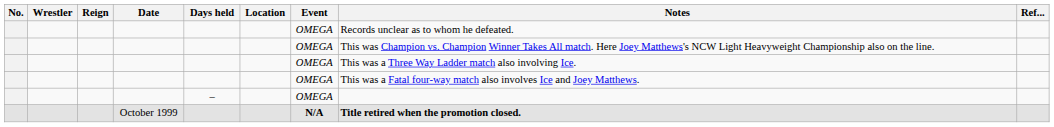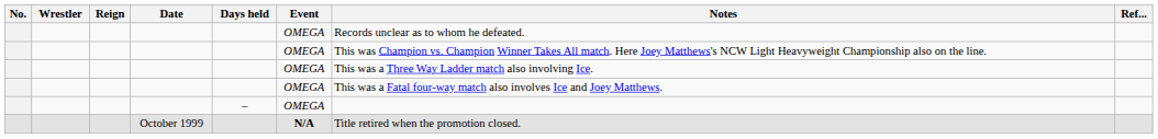- column: Location
October 1999 | Notes: bold -> normal
